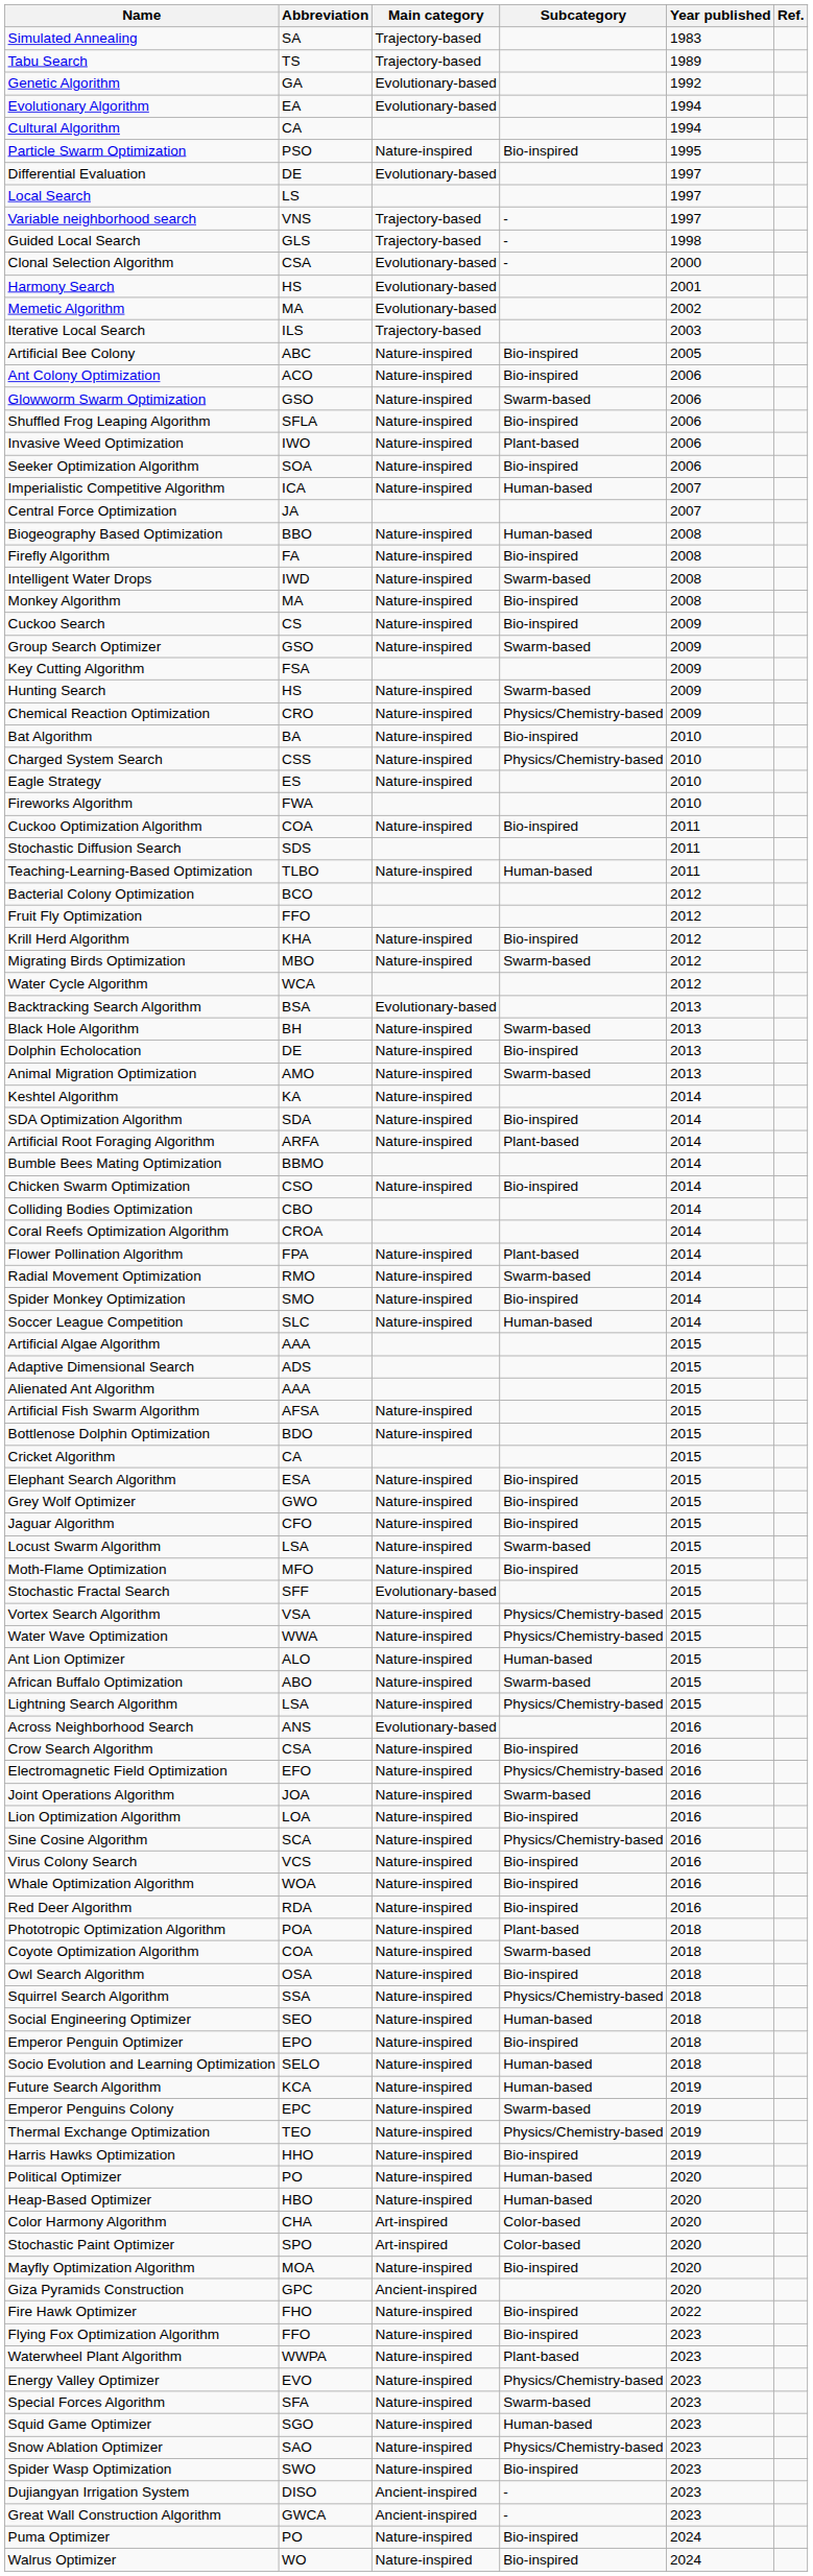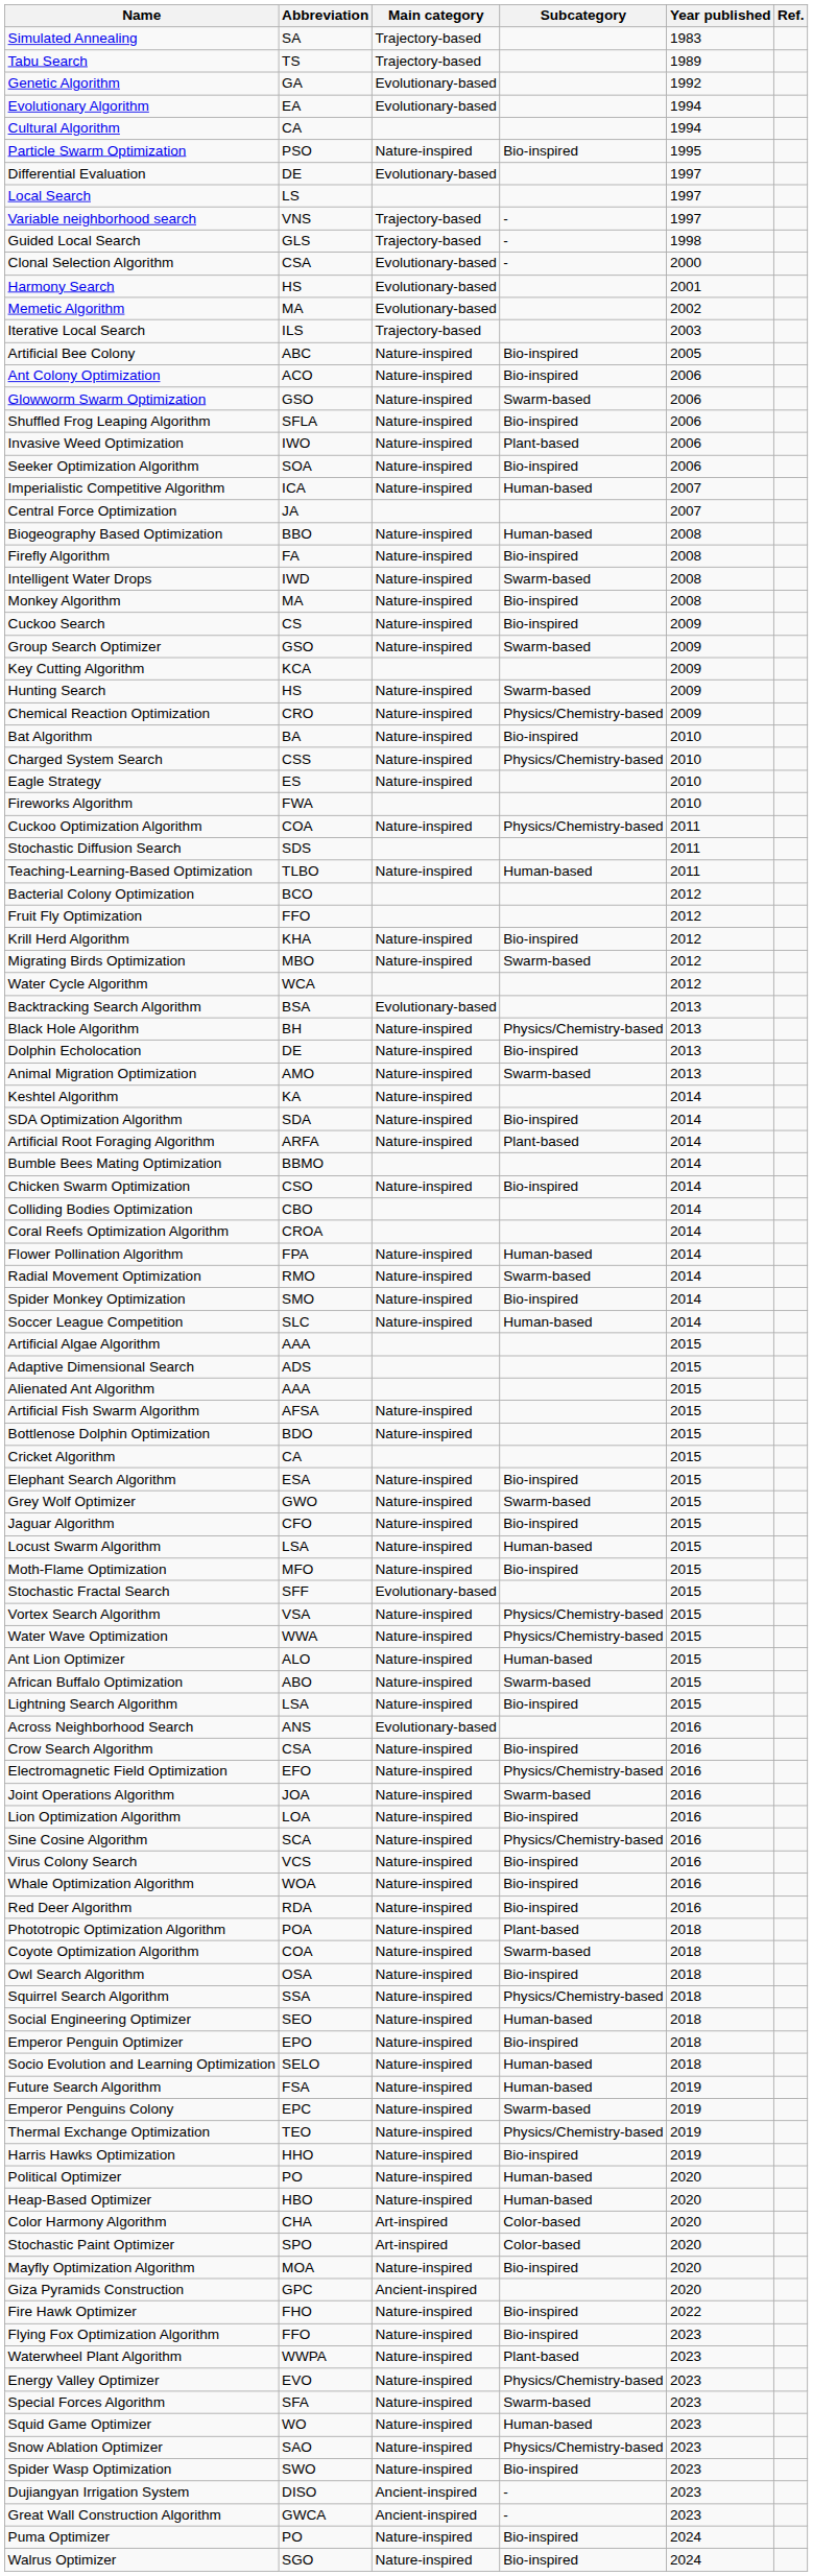Key Cutting Algorithm | Abbreviation: FSA -> KCA
Cuckoo Optimization Algorithm | Subcategory: Bio-inspired -> Physics/Chemistry-based
Black Hole Algorithm | Subcategory: Swarm-based -> Physics/Chemistry-based
Flower Pollination Algorithm | Subcategory: Plant-based -> Human-based
Grey Wolf Optimizer | Subcategory: Bio-inspired -> Swarm-based
Locust Swarm Algorithm | Subcategory: Swarm-based -> Human-based
Lightning Search Algorithm | Subcategory: Physics/Chemistry-based -> Bio-inspired
Future Search Algorithm | Abbreviation: KCA -> FSA
Squid Game Optimizer | Abbreviation: SGO -> WO
Walrus Optimizer | Abbreviation: WO -> SGO
